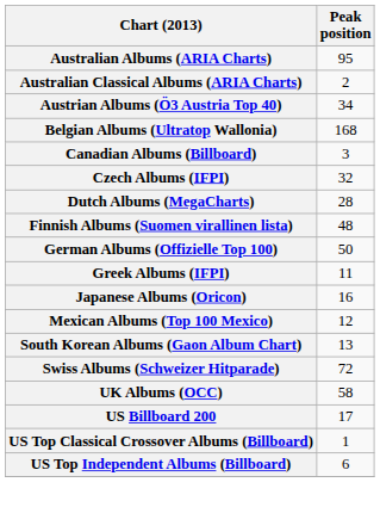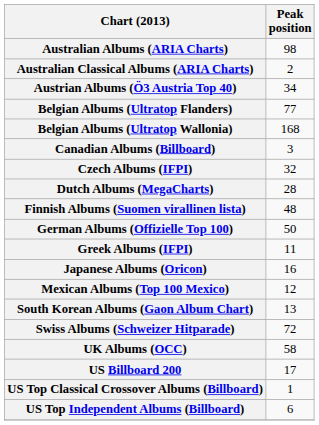Australian Albums (ARIA Charts) | Peak position: 95 -> 98
+ row: Belgian Albums (Ultratop Flanders) | 77
